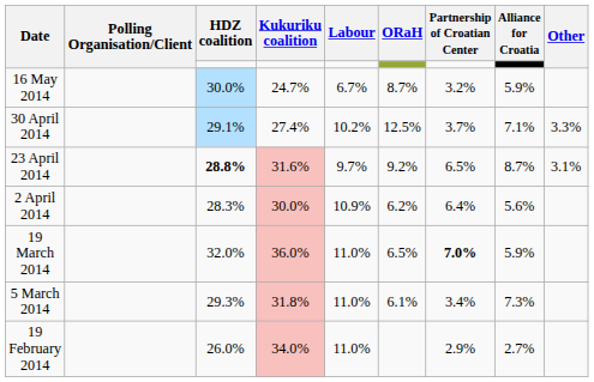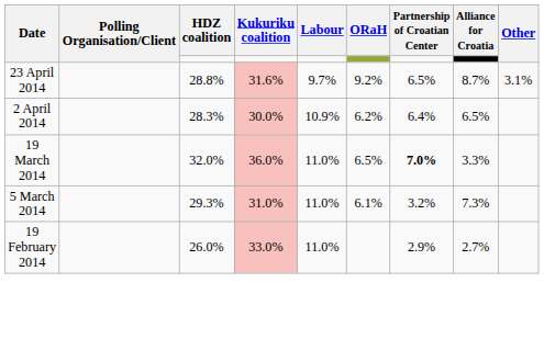- row: 16 May 2014 | 30.0% | 24.7% | 6.7% | 8.7% | 3.2% | 5.9%
- row: 30 April 2014 | 29.1% | 27.4% | 10.2% | 12.5% | 3.7% | 7.1% | 3.3%
23 April 2014 | HDZ coalition: bold -> normal
2 April 2014 | Alliance for Croatia: 5.6% -> 6.5%
19 March 2014 | Alliance for Croatia: 5.9% -> 3.3%
5 March 2014 | Kukuriku coalition: 31.8% -> 31.0%
5 March 2014 | Partnership of Croatian Center: 3.4% -> 3.2%
19 February 2014 | Kukuriku coalition: 34.0% -> 33.0%
